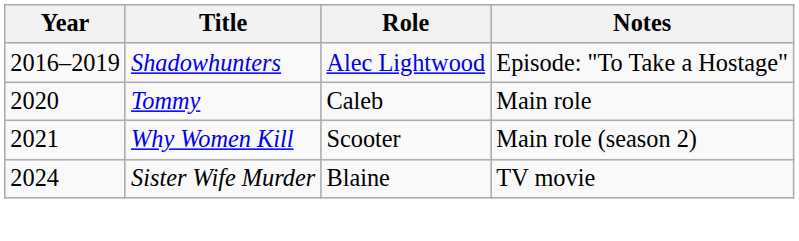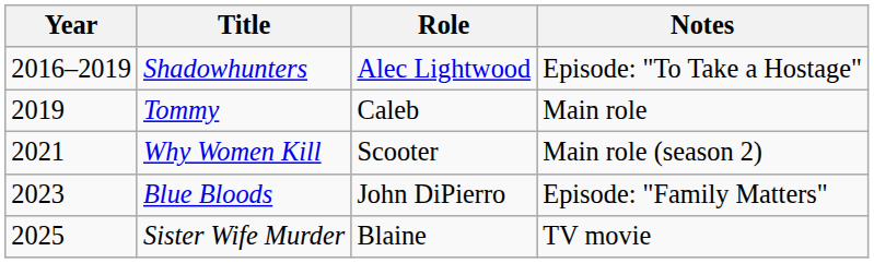Tommy | Year: 2020 -> 2019
+ row: 2023 | Blue Bloods | John DiPierro | Episode: "Family Matters"
Sister Wife Murder | Year: 2024 -> 2025
